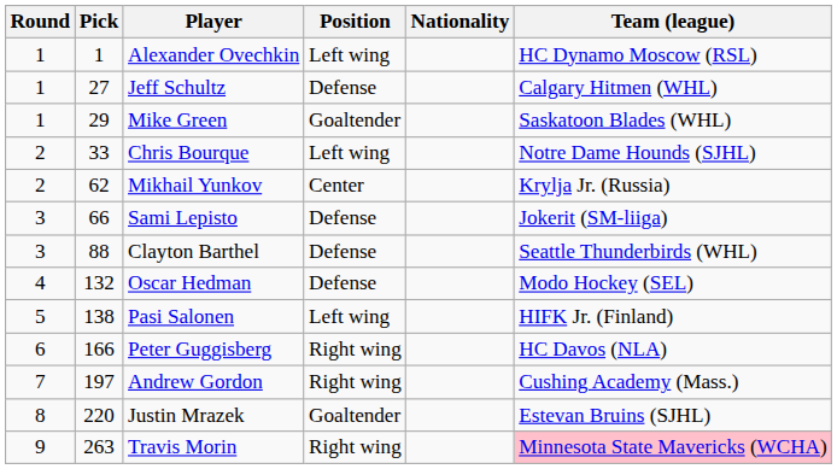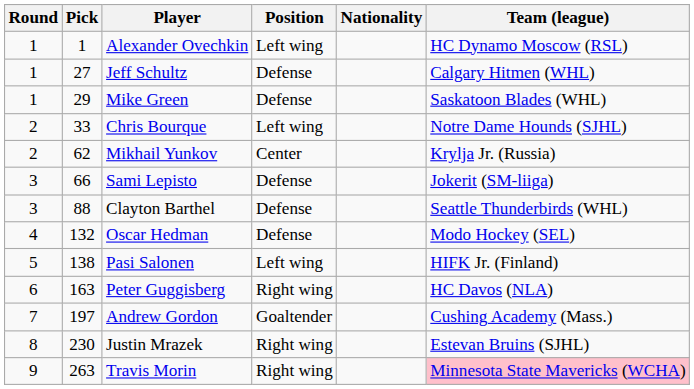Mike Green | Position: Goaltender -> Defense
Peter Guggisberg | Pick: 166 -> 163
Andrew Gordon | Position: Right wing -> Goaltender
Justin Mrazek | Pick: 220 -> 230
Justin Mrazek | Position: Goaltender -> Right wing
